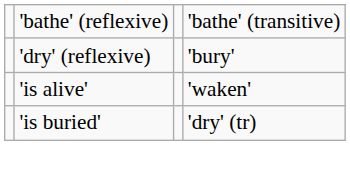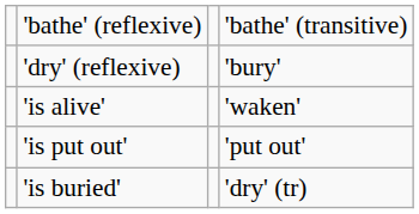+ row: 'is put out' | 'put out'
